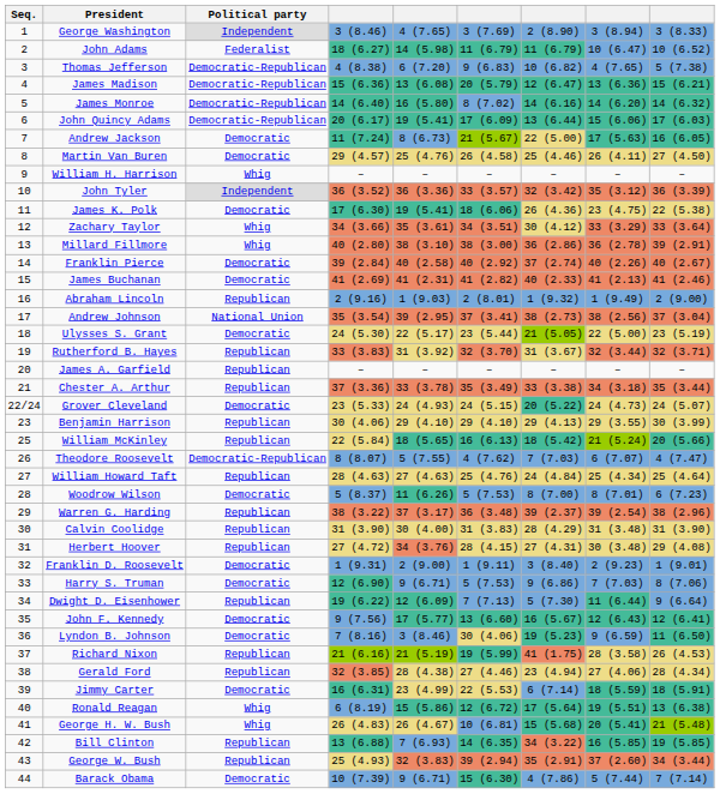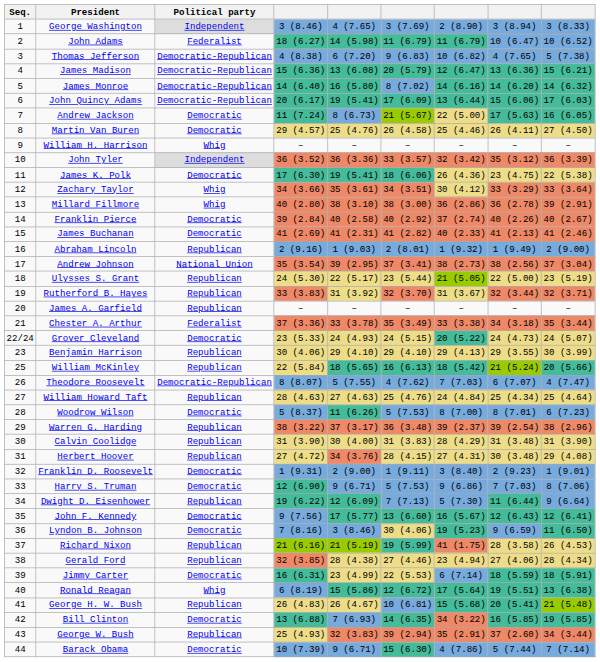Ulysses S. Grant | Political party: Democratic -> Republican
Chester A. Arthur | Political party: Republican -> Federalist
George H. W. Bush | Political party: Whig -> Republican
Bill Clinton | Political party: Republican -> Democratic
